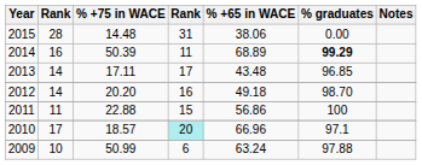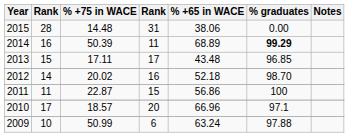2013 | column 2: 14 -> 15
2012 | % +75 in WACE: 20.20 -> 20.02
2012 | % +65 in WACE: 49.18 -> 52.18
2011 | % +75 in WACE: 22.88 -> 22.87
2010 | column 4: paleturquoise background -> no background
